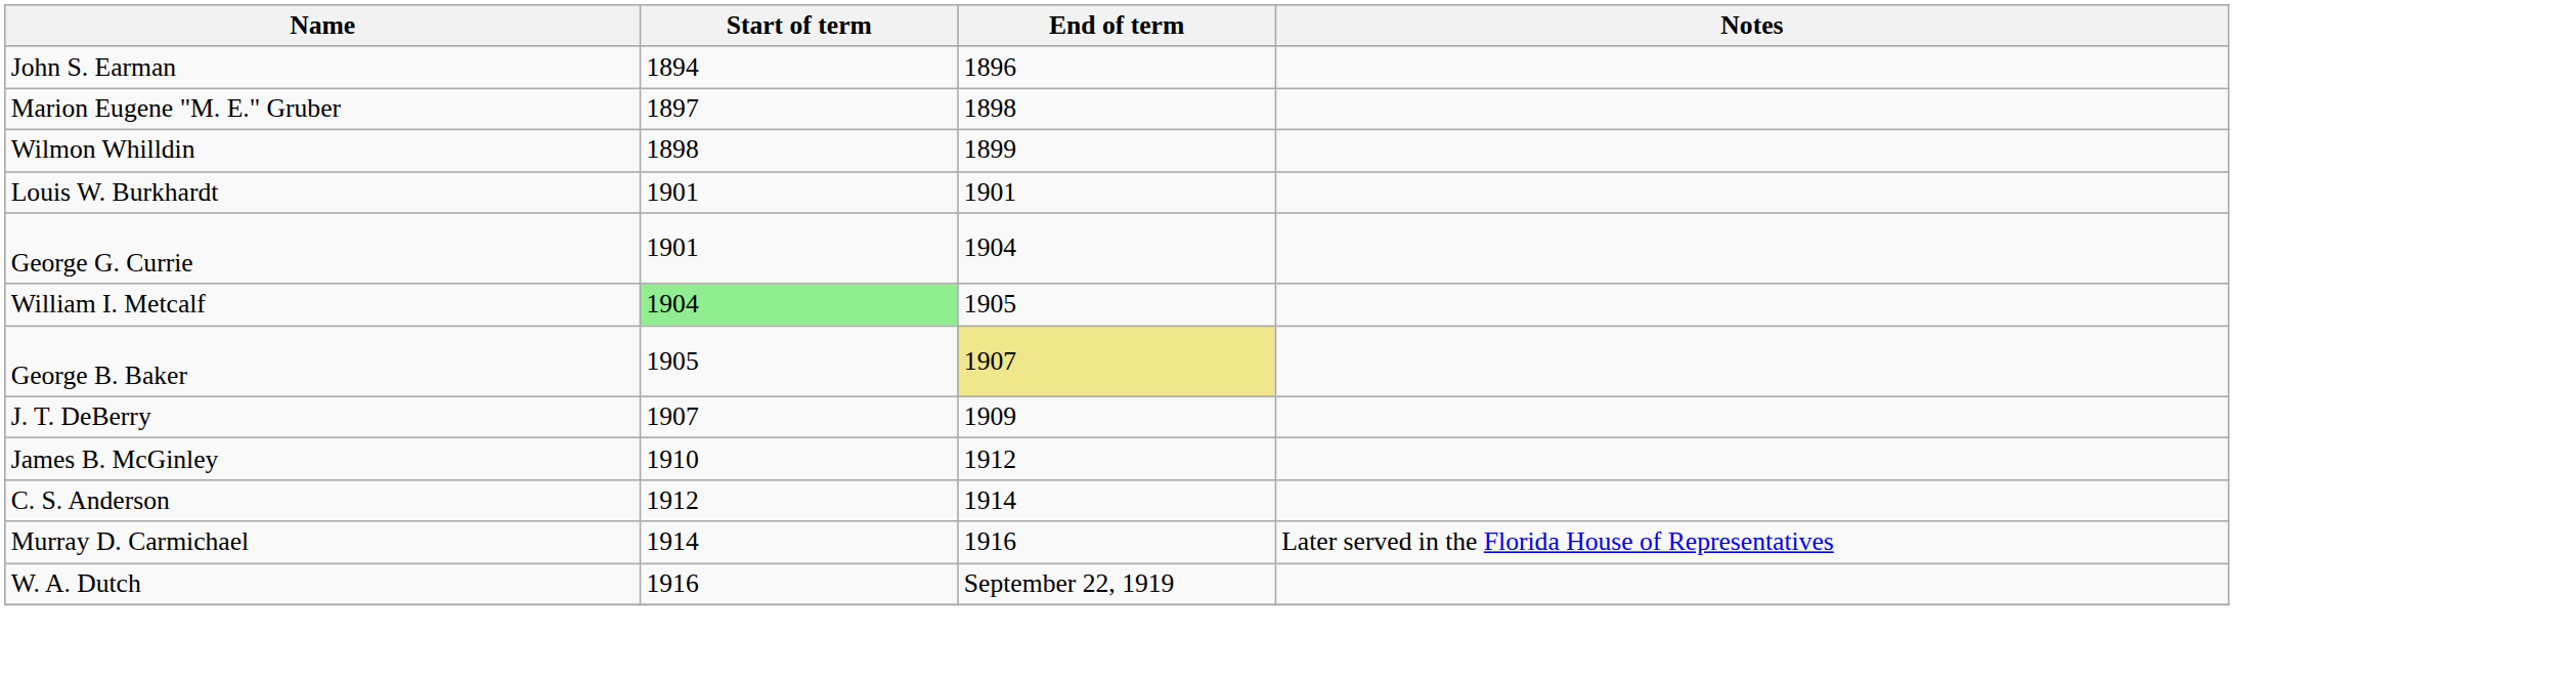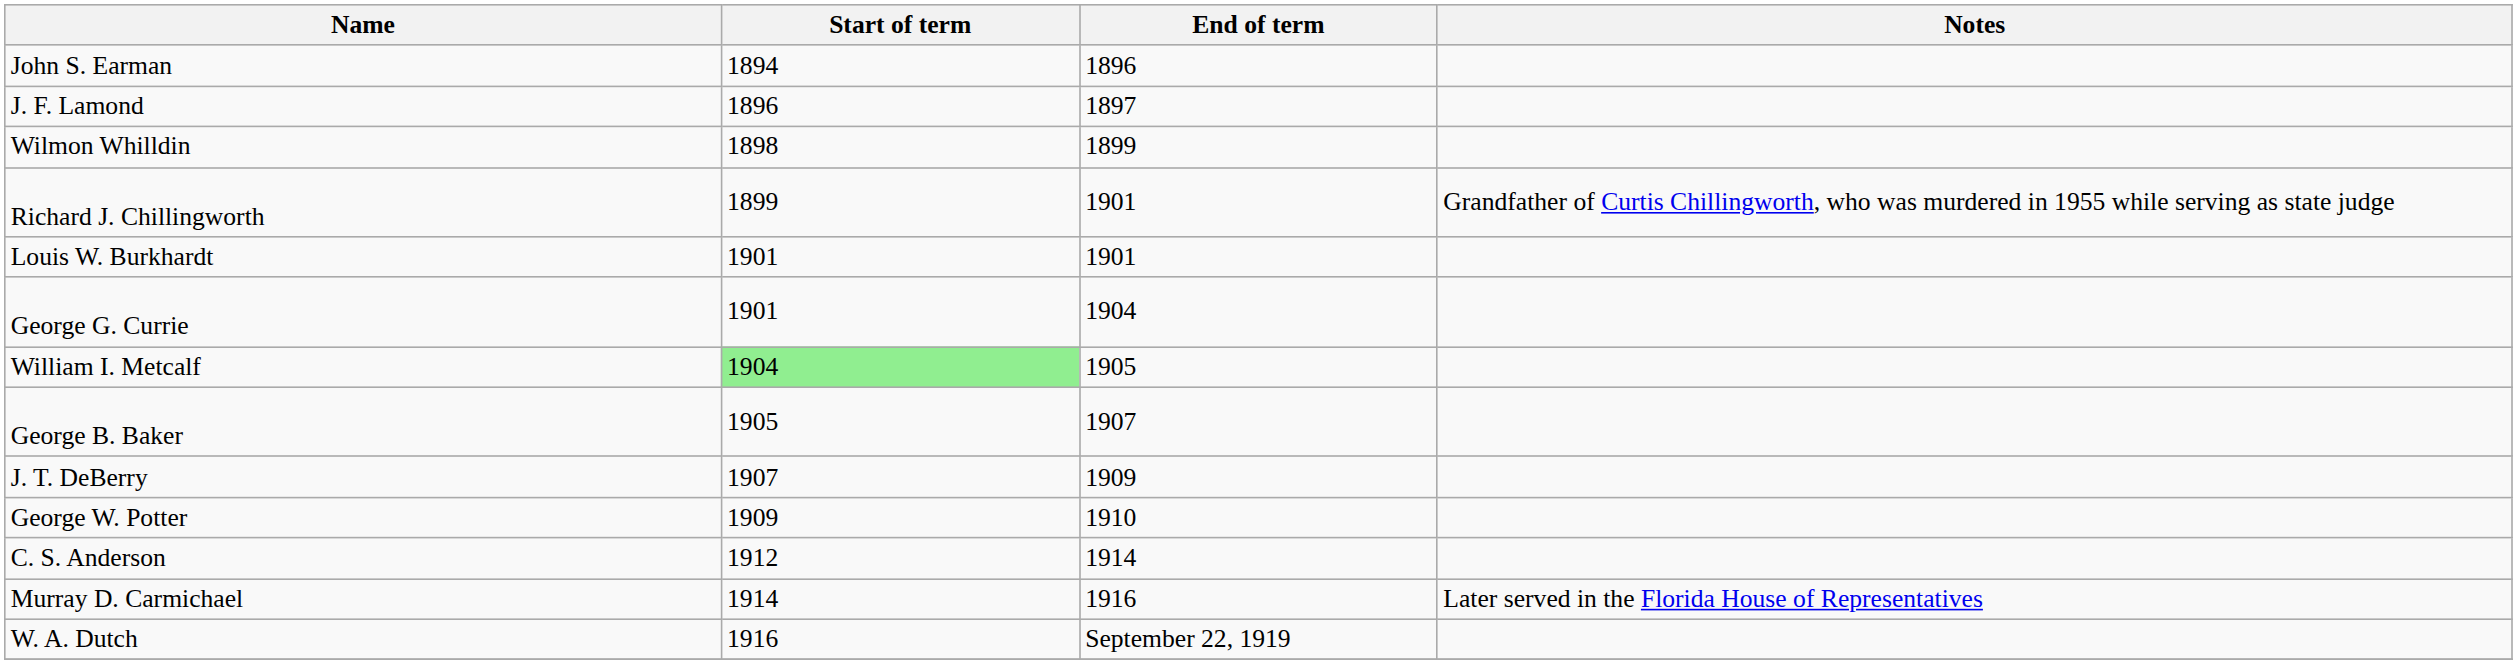+ row: J. F. Lamond | 1896 | 1897
- row: Marion Eugene "M. E." Gruber | 1897 | 1898
+ row: Richard J. Chillingworth | 1899 | 1901 | Grandfather of Curtis Chillingworth, who was murdered in 1955 while serving as state judge
George B. Baker | End of term: khaki background -> no background
+ row: George W. Potter | 1909 | 1910
- row: James B. McGinley | 1910 | 1912
